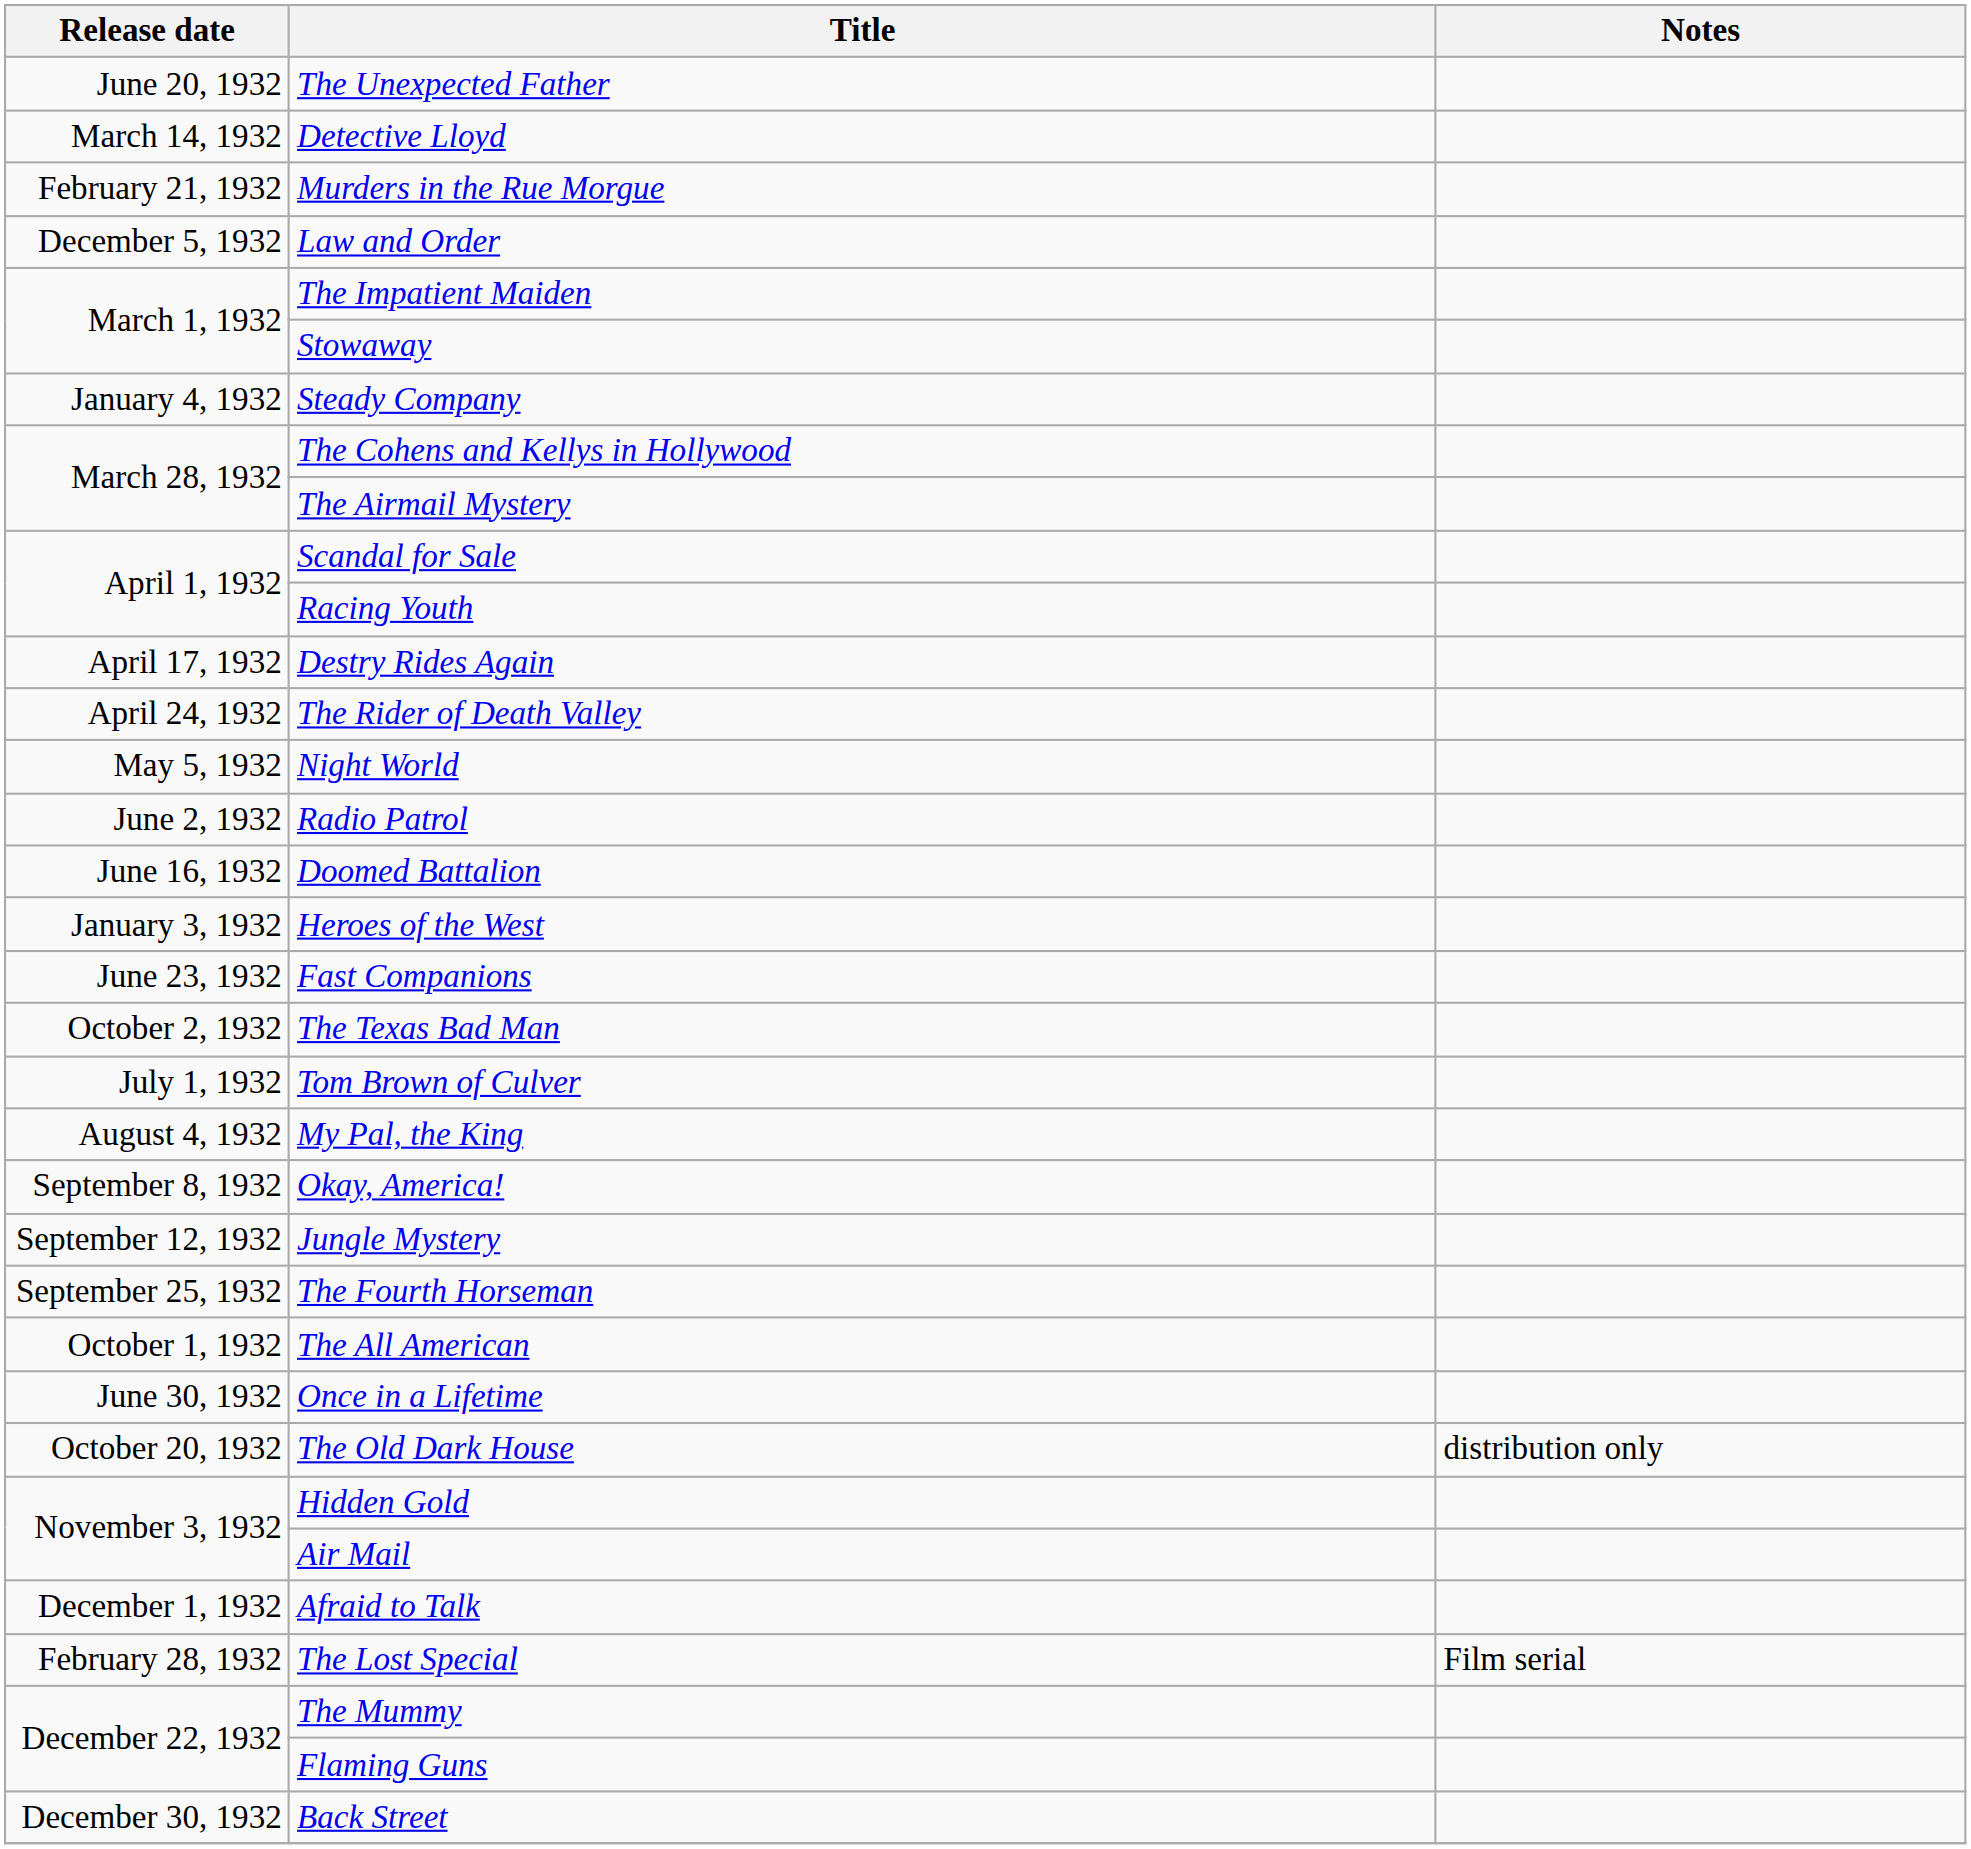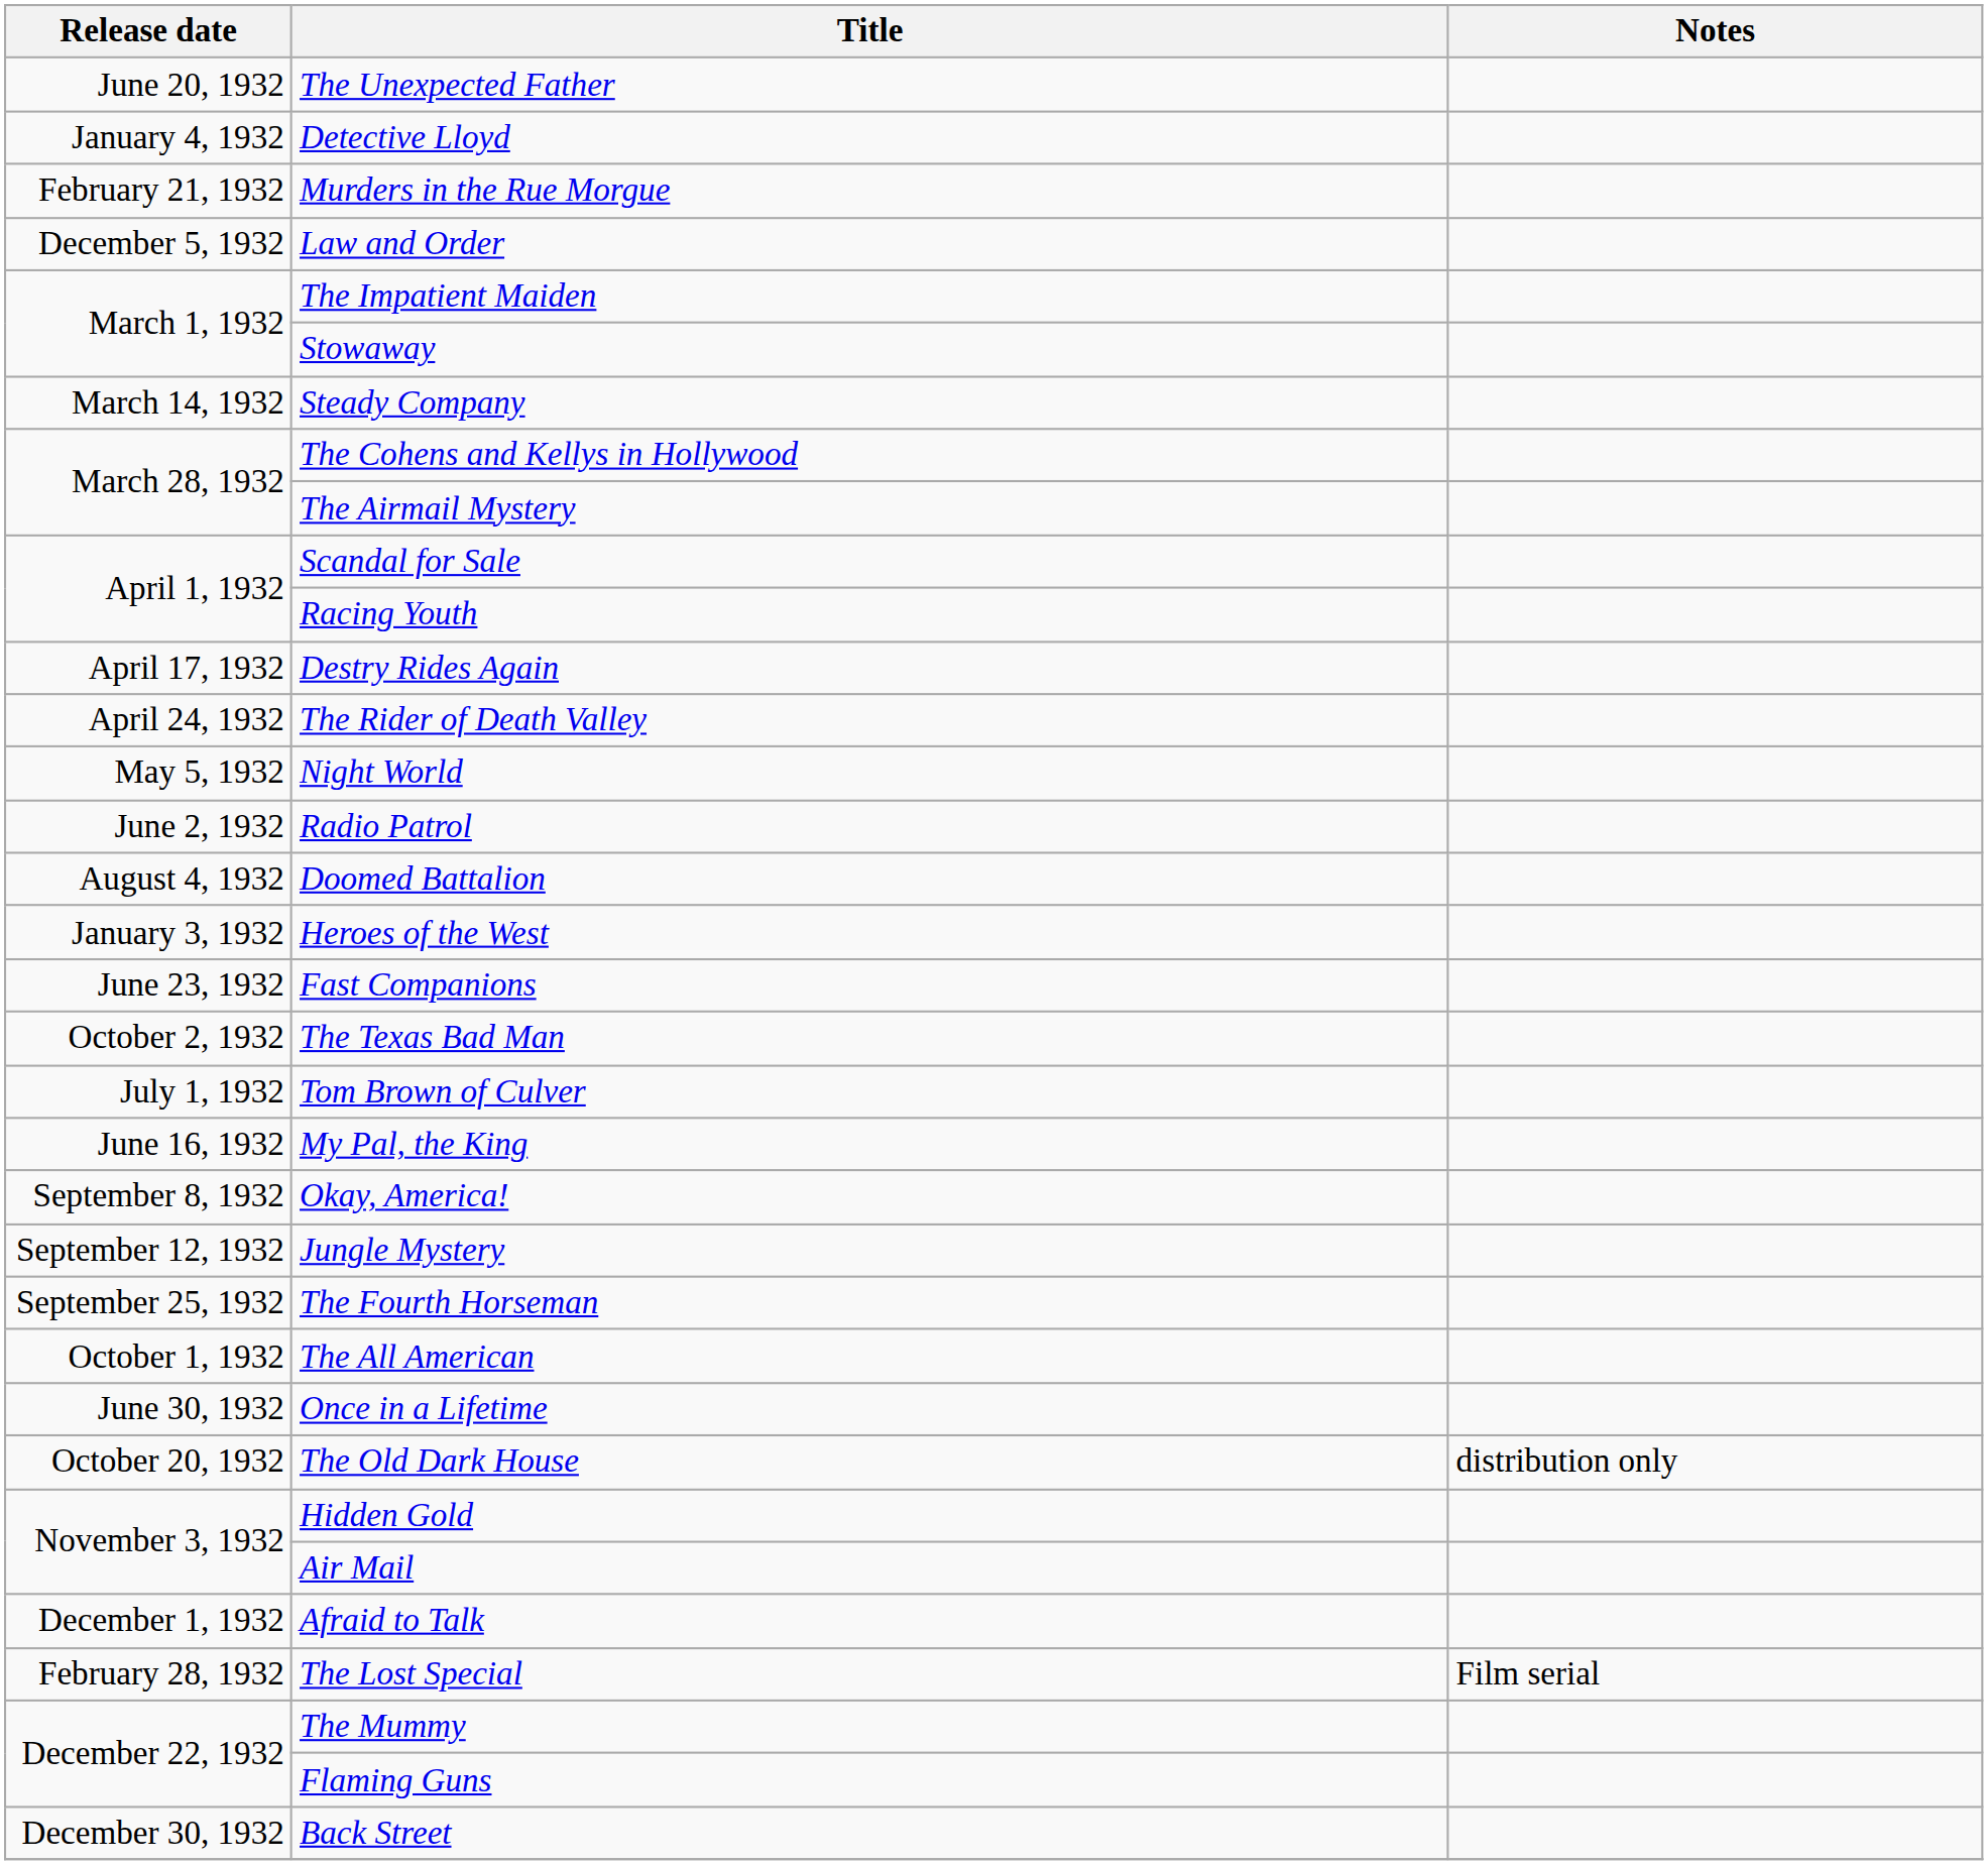Detective Lloyd | Release date: March 14, 1932 -> January 4, 1932
Steady Company | Release date: January 4, 1932 -> March 14, 1932
Doomed Battalion | Release date: June 16, 1932 -> August 4, 1932
My Pal, the King | Release date: August 4, 1932 -> June 16, 1932
